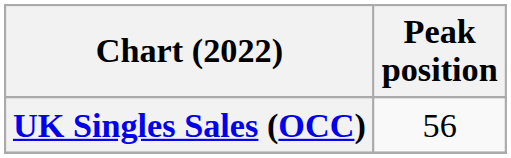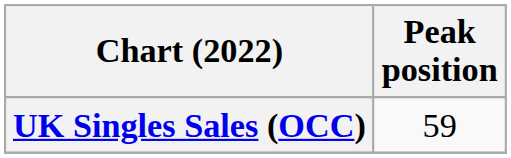UK Singles Sales (OCC) | Peak position: 56 -> 59
